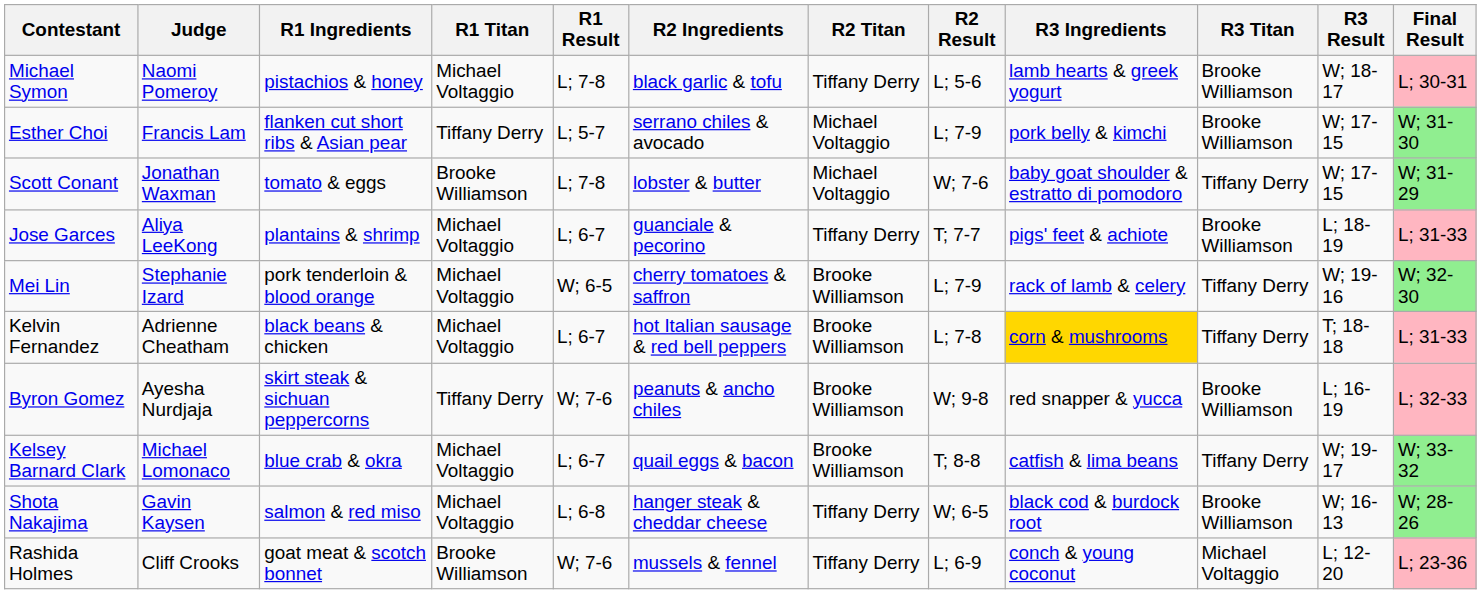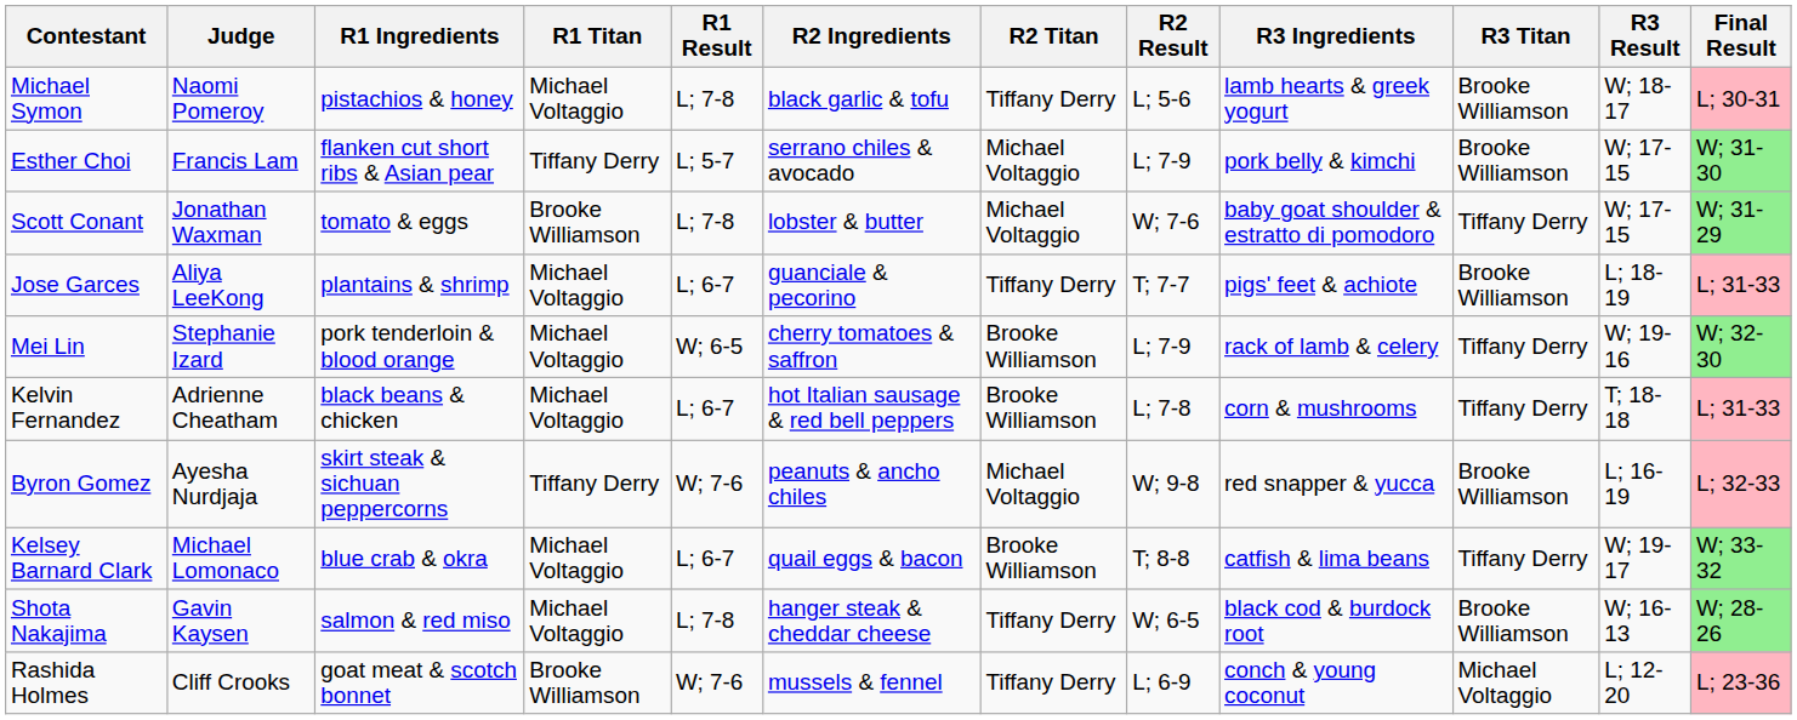Kelvin Fernandez | R3 Ingredients: gold background -> no background
Byron Gomez | R2 Titan: Brooke Williamson -> Michael Voltaggio
Shota Nakajima | R1 Result: L; 6-8 -> L; 7-8
